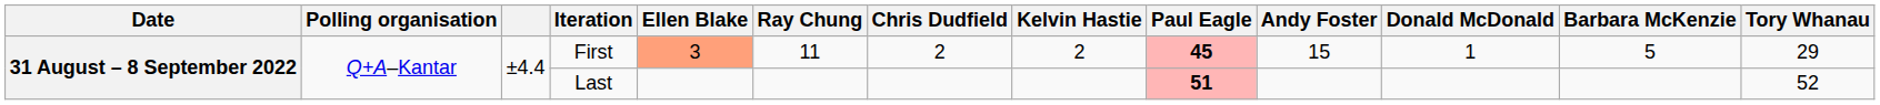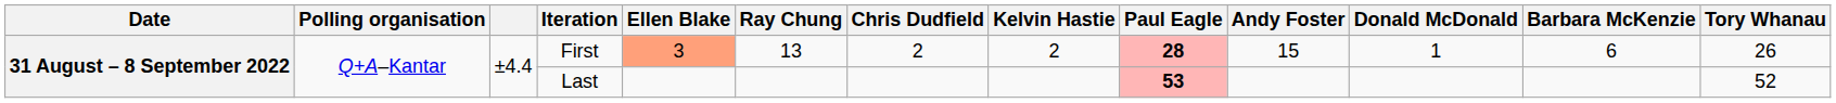First | Ray Chung: 11 -> 13
First | Paul Eagle: 45 -> 28
First | Barbara McKenzie: 5 -> 6
First | Tory Whanau: 29 -> 26
Last | Paul Eagle: 51 -> 53
